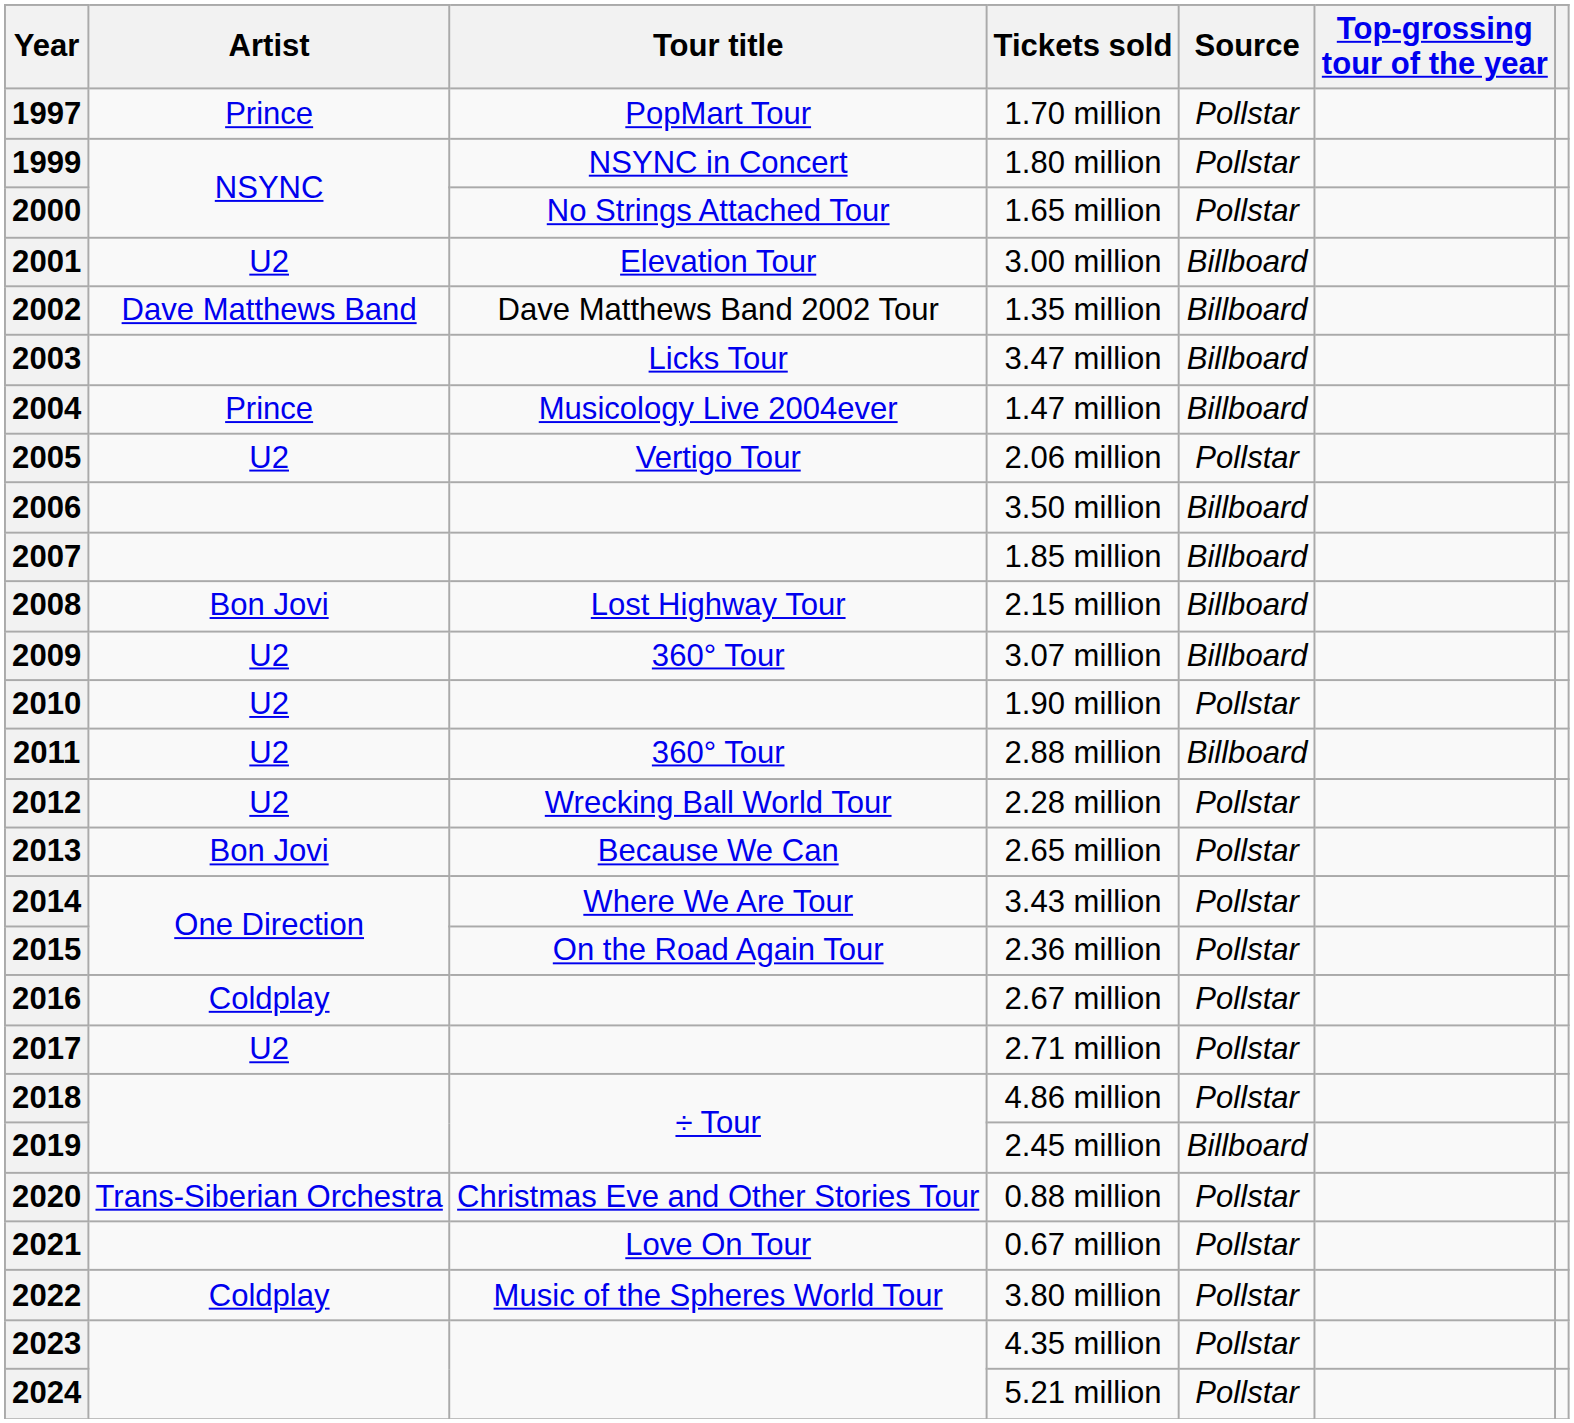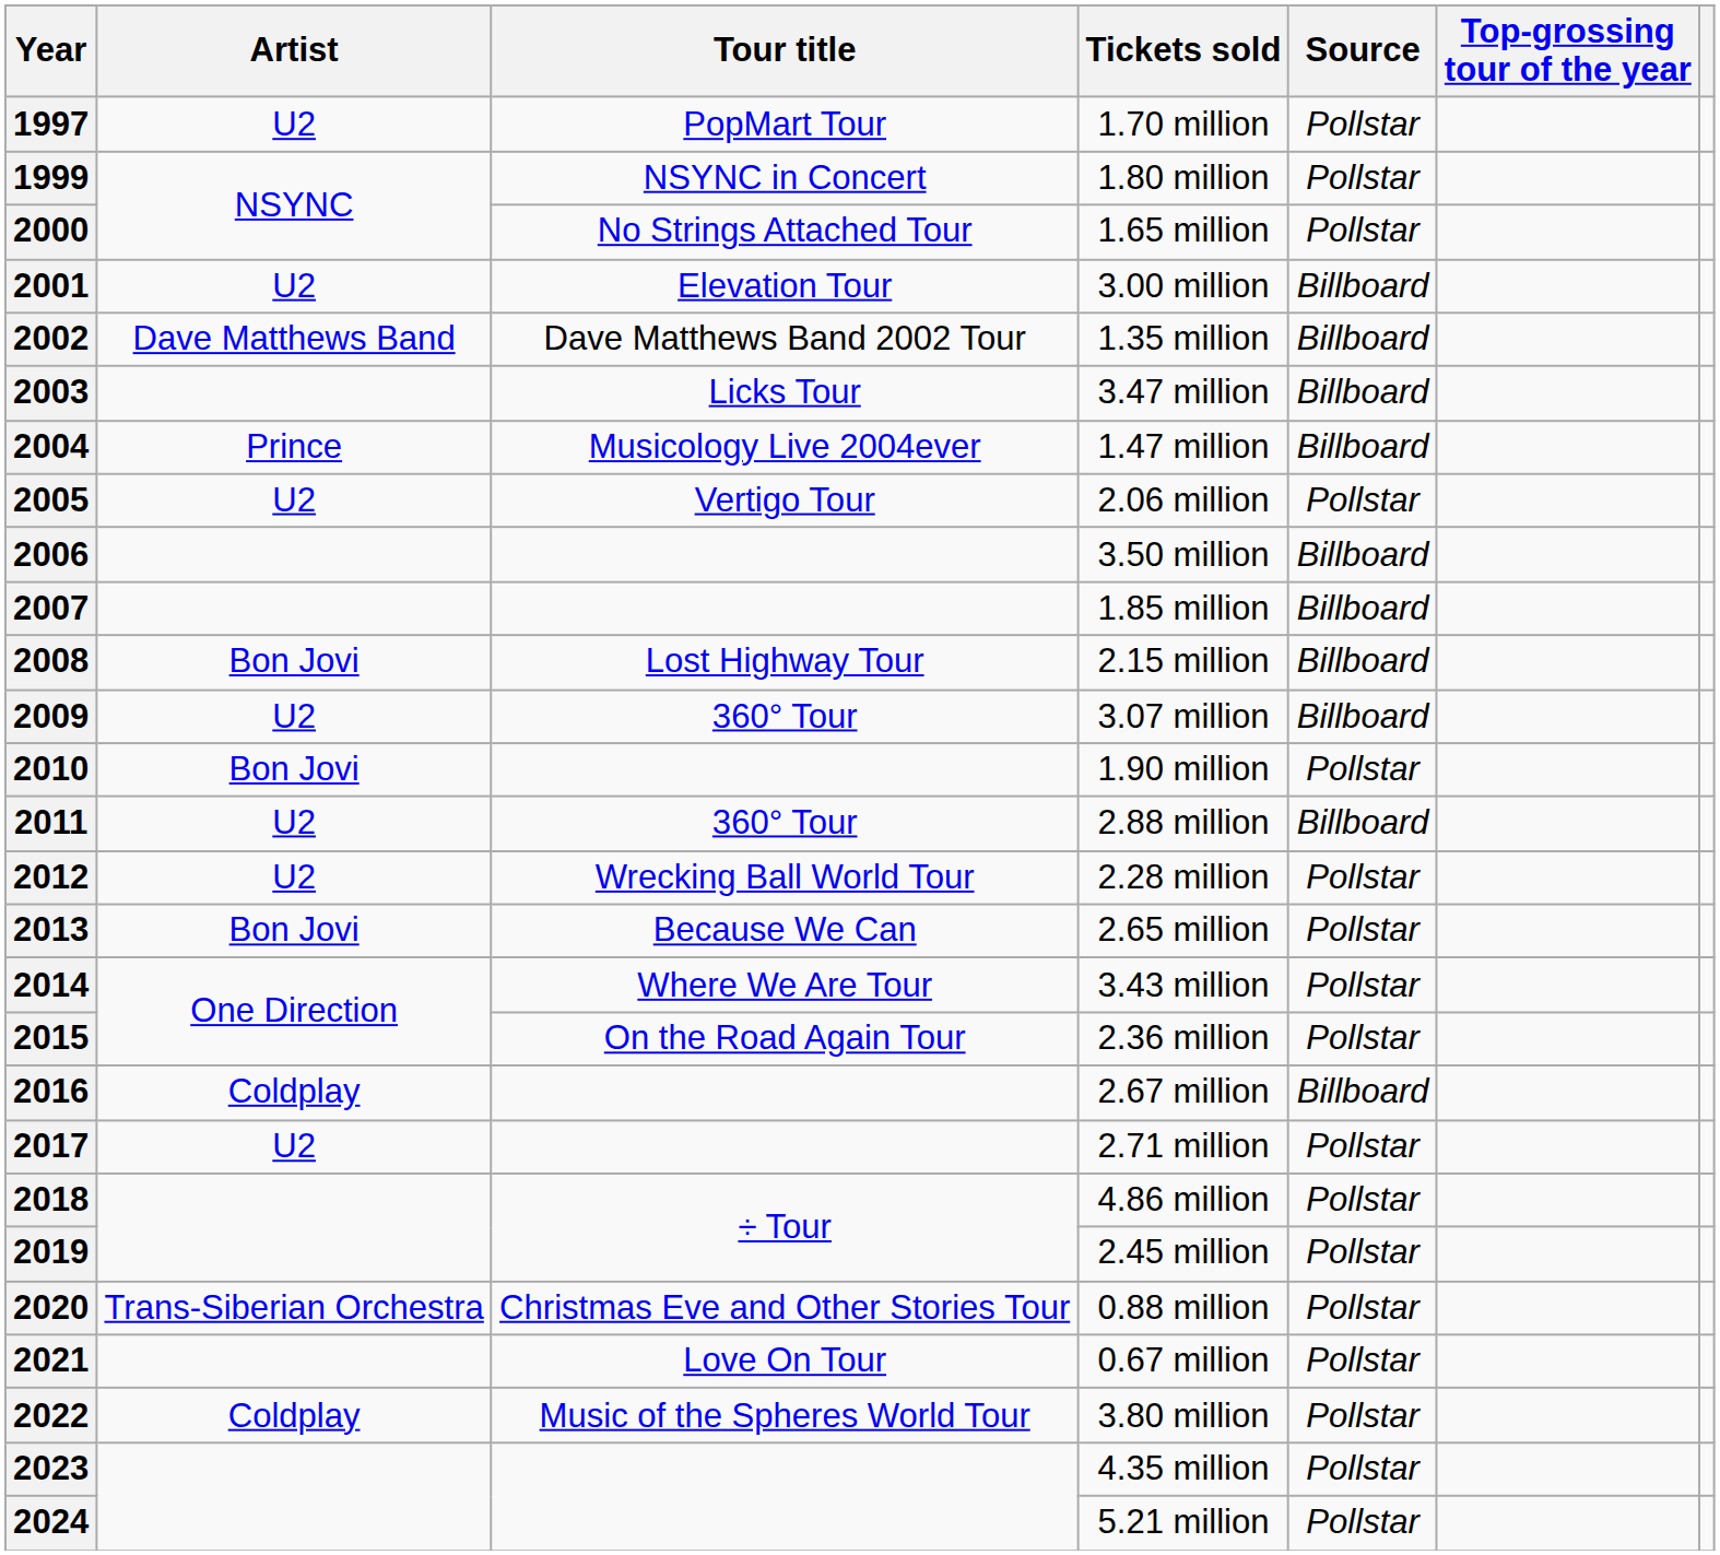1997 | Artist: Prince -> U2
2010 | Artist: U2 -> Bon Jovi
2016 | Source: Pollstar -> Billboard
2019 | Source: Billboard -> Pollstar
